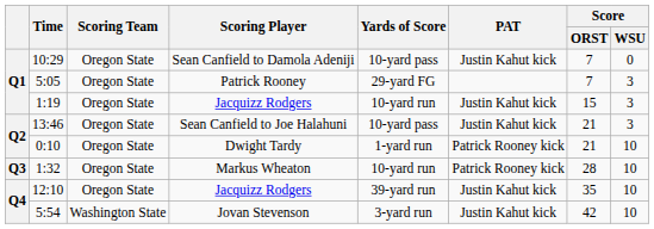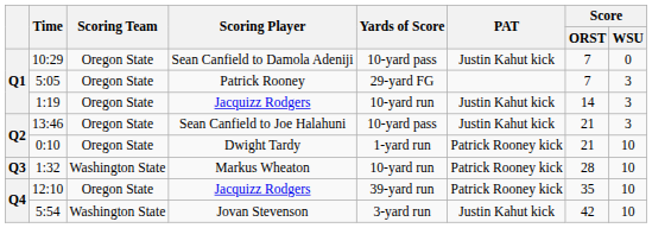1:19 | Score / ORST: 15 -> 14
1:32 | Scoring Team: Oregon State -> Washington State
12:10 | PAT: Justin Kahut kick -> Patrick Rooney kick
